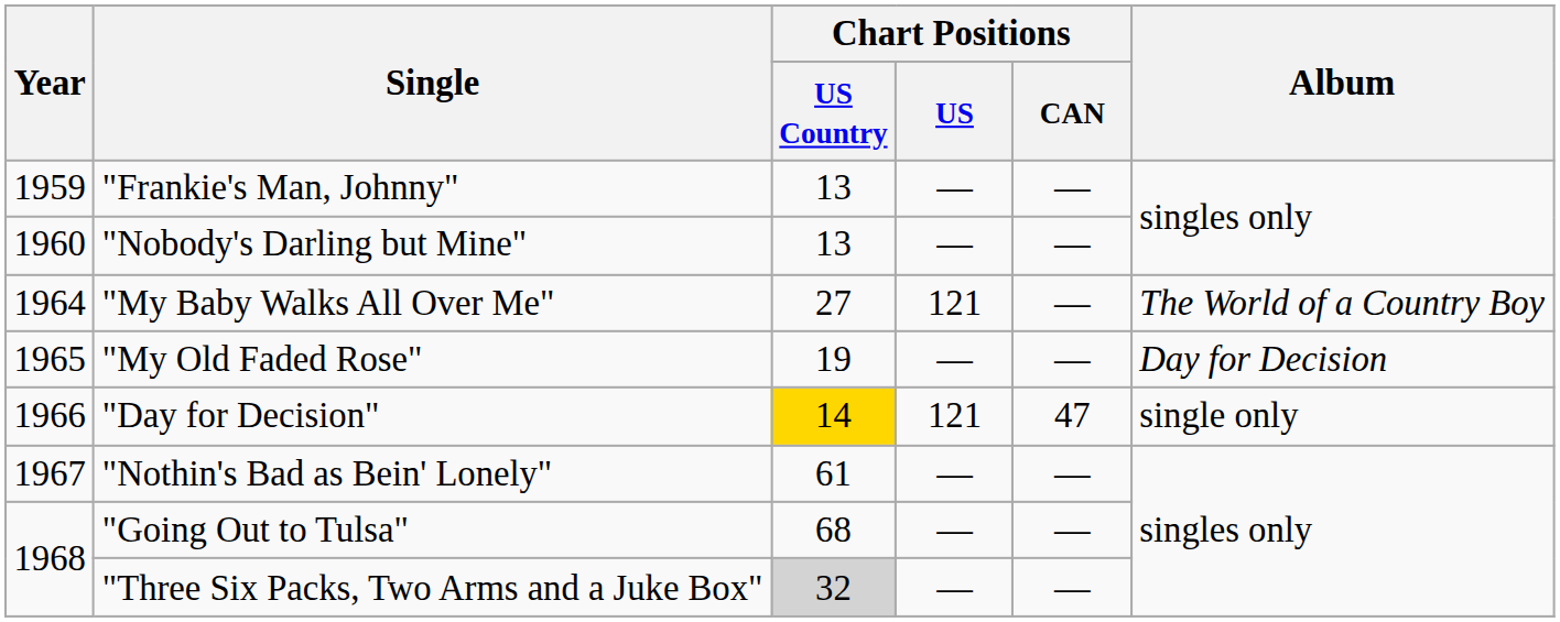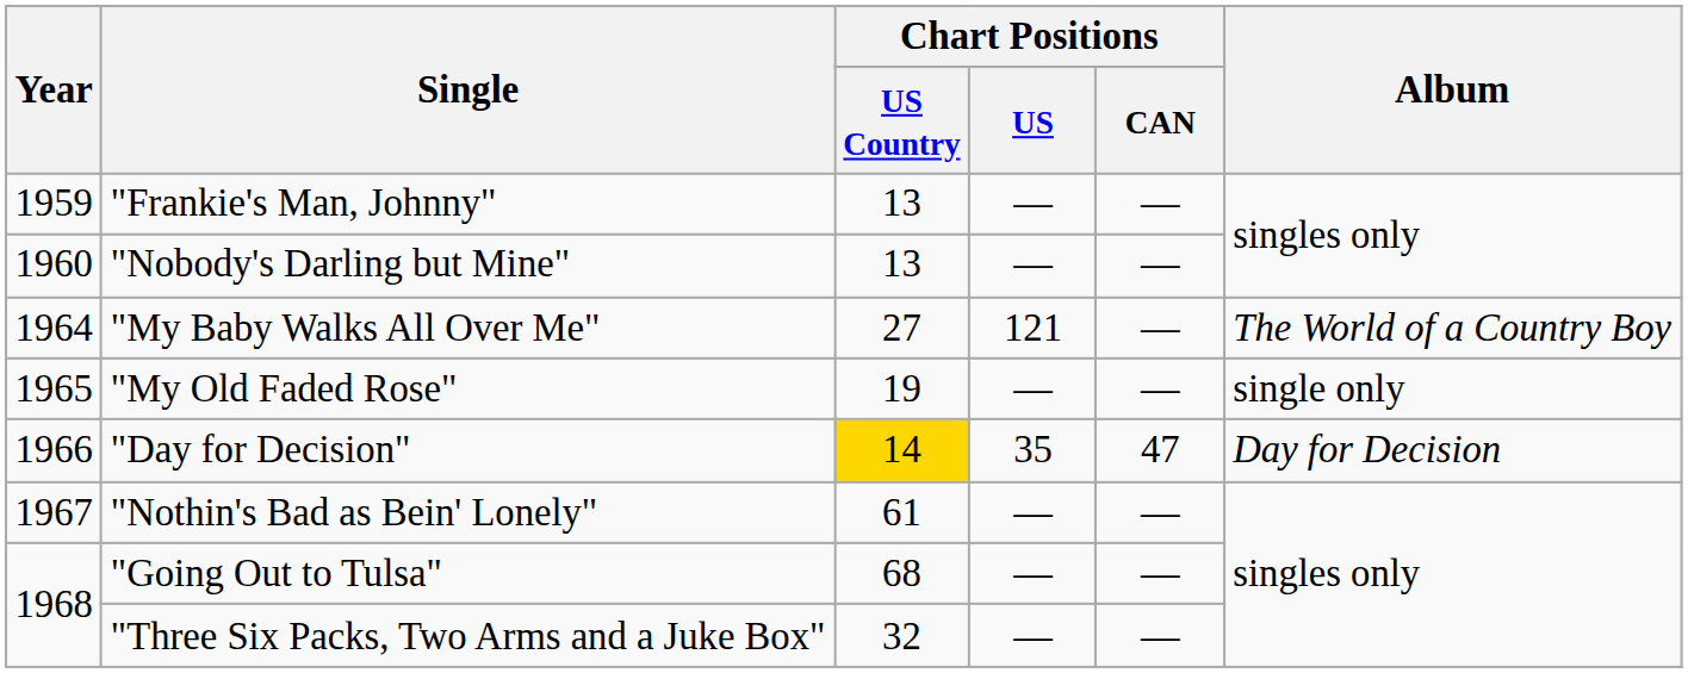"My Old Faded Rose" | Album: Day for Decision -> single only
"Day for Decision" | Chart Positions / US: 121 -> 35
"Day for Decision" | Album: single only -> Day for Decision
"Three Six Packs, Two Arms and a Juke Box" | Chart Positions / US Country: lightgrey background -> no background
